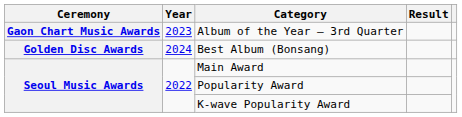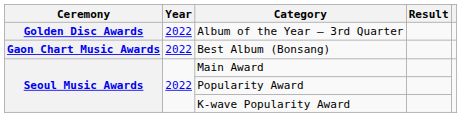Album of the Year – 3rd Quarter | Ceremony: Gaon Chart Music Awards -> Golden Disc Awards
Album of the Year – 3rd Quarter | Year: 2023 -> 2022
Best Album (Bonsang) | Ceremony: Golden Disc Awards -> Gaon Chart Music Awards
Best Album (Bonsang) | Year: 2024 -> 2022
